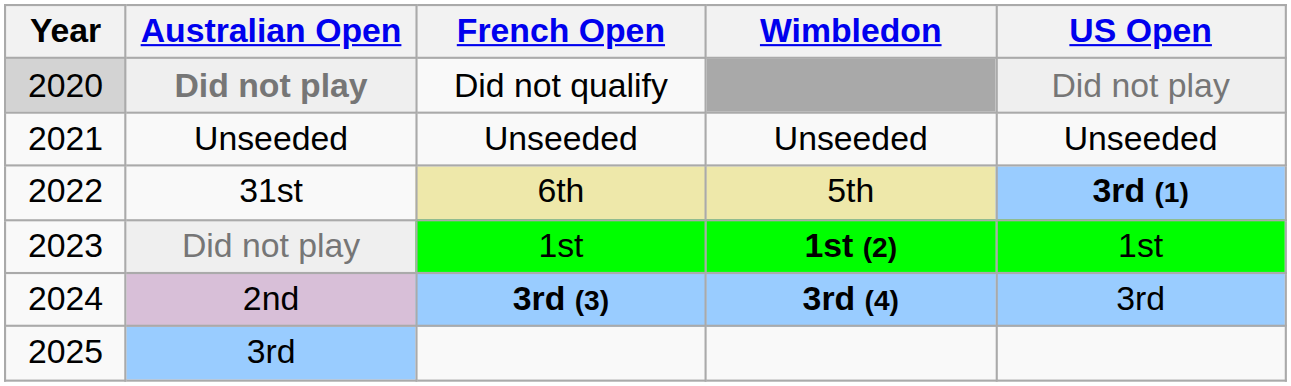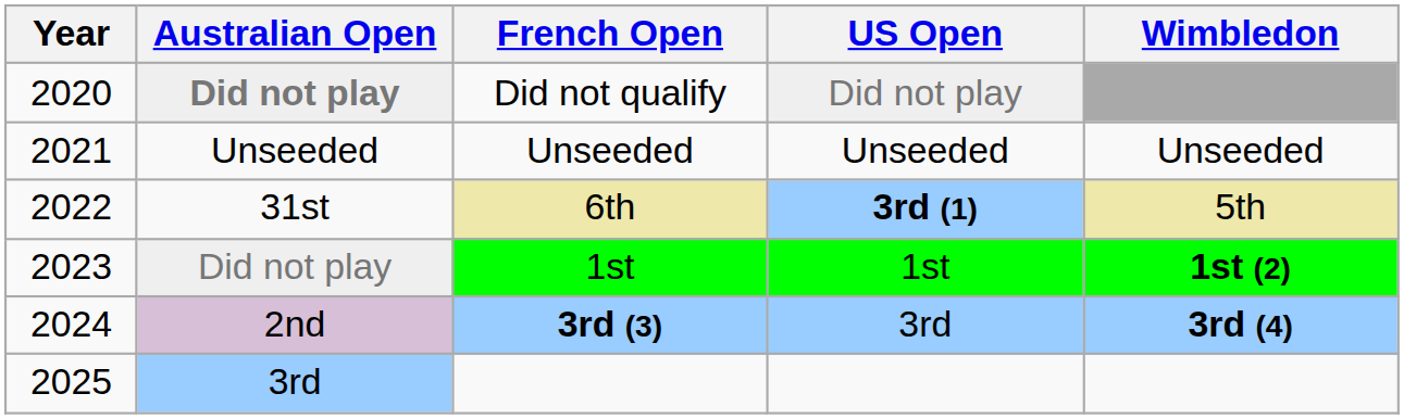columns swapped: Wimbledon <-> US Open
Did not qualify | Year: lightgrey background -> no background
